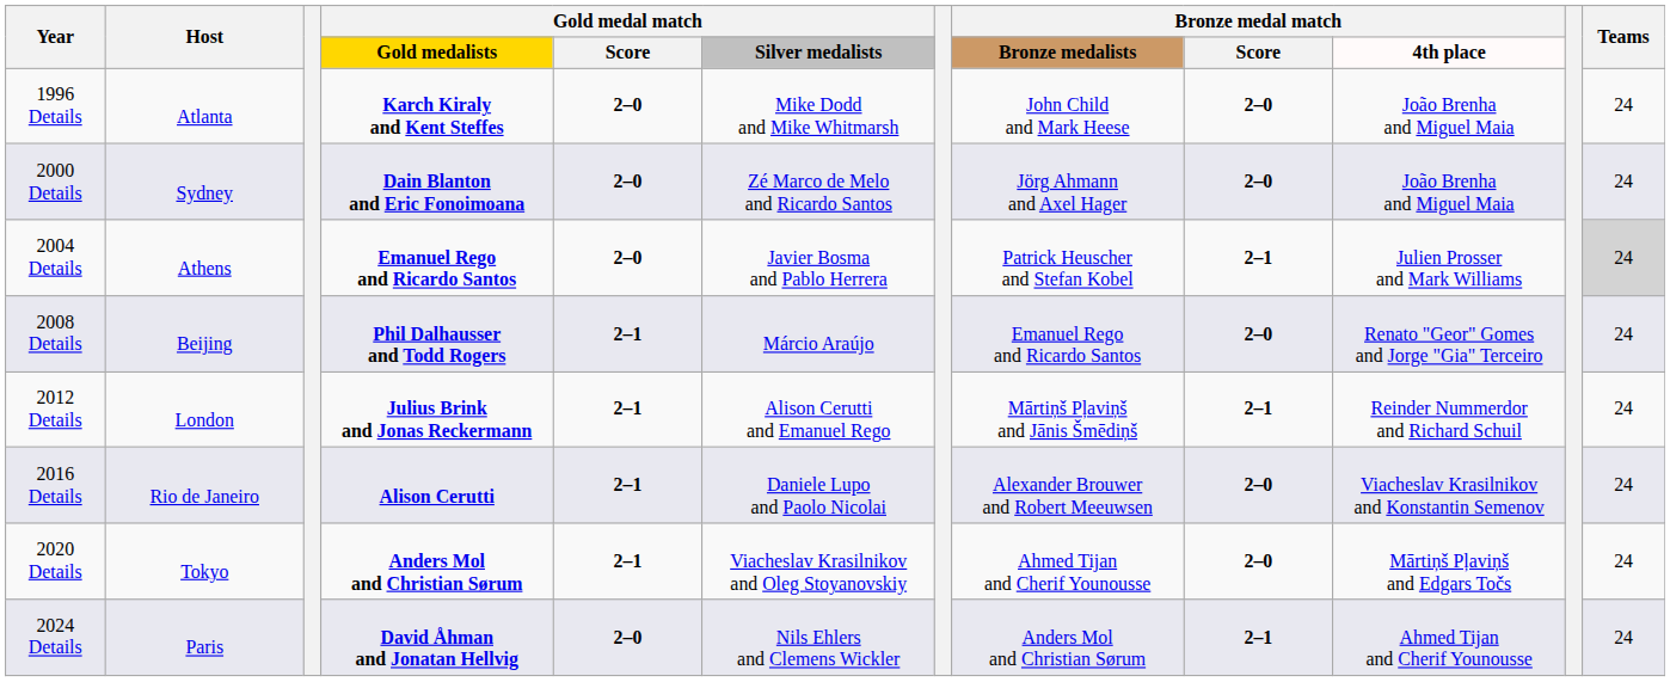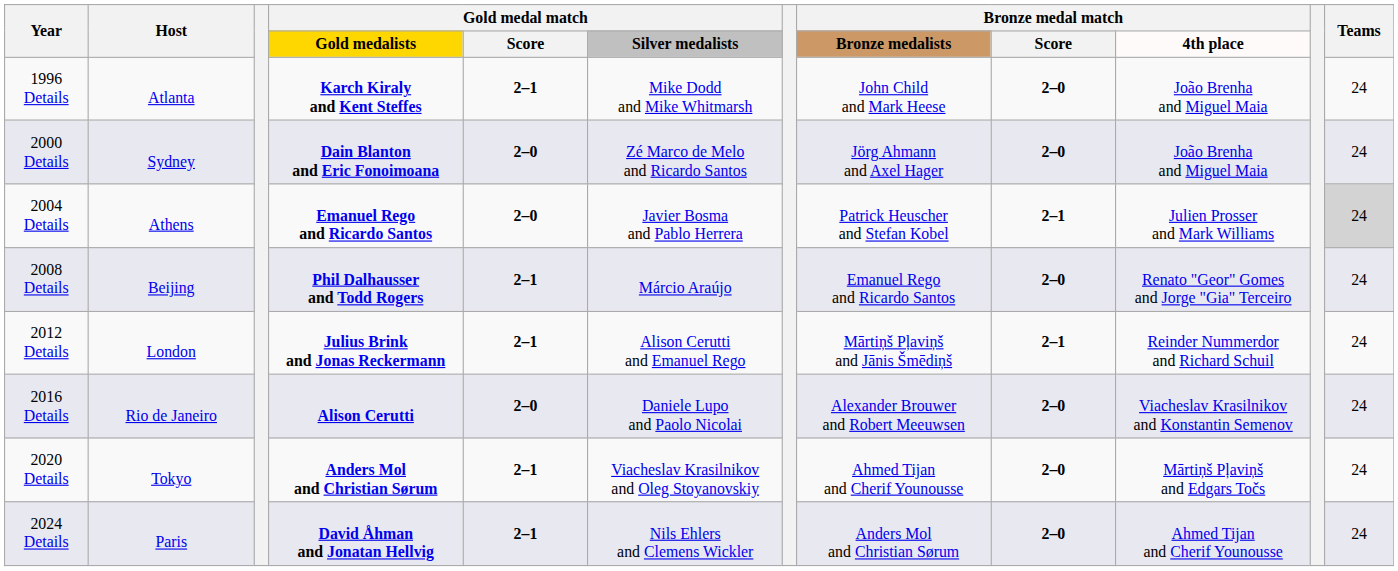1996 Details | Gold medal match / Score: 2–0 -> 2–1
2016 Details | Gold medal match / Score: 2–1 -> 2–0
2024 Details | Gold medal match / Score: 2–0 -> 2–1
2024 Details | Bronze medal match / Score: 2–1 -> 2–0
